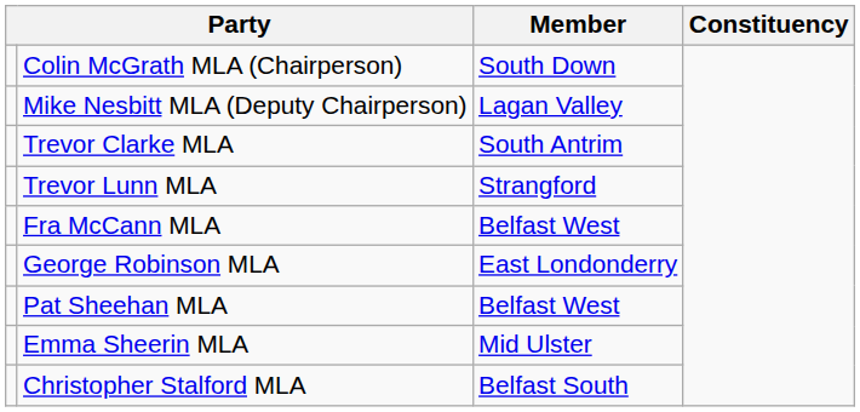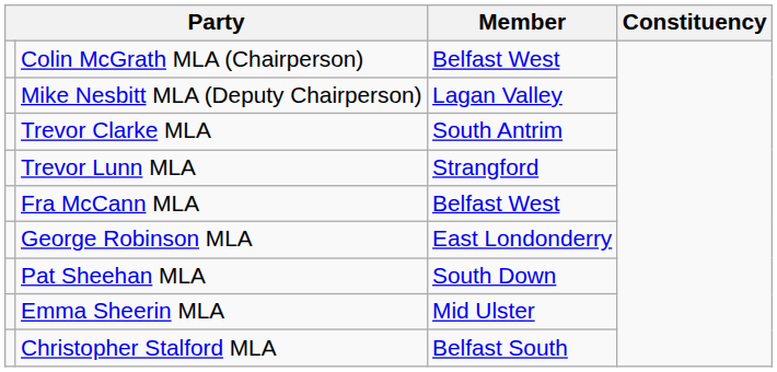Colin McGrath MLA (Chairperson) | Member: South Down -> Belfast West
Pat Sheehan MLA | Member: Belfast West -> South Down
